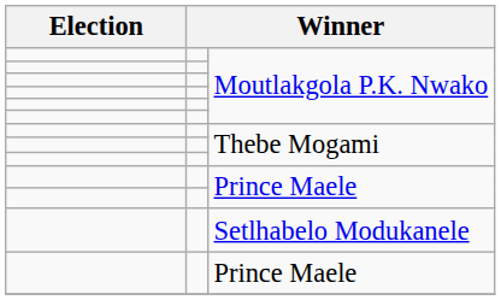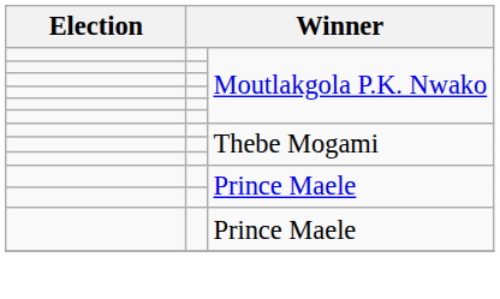- row: Setlhabelo Modukanele
